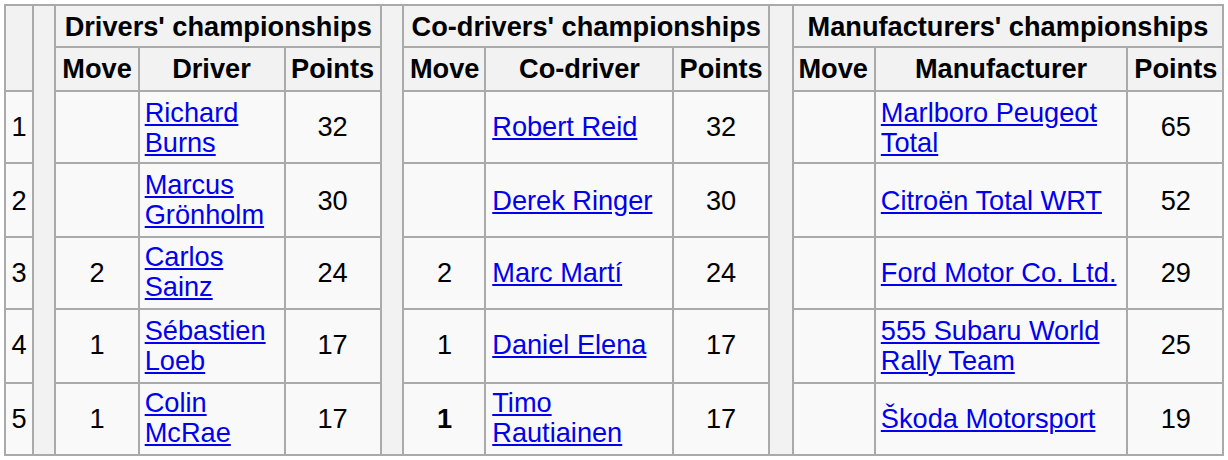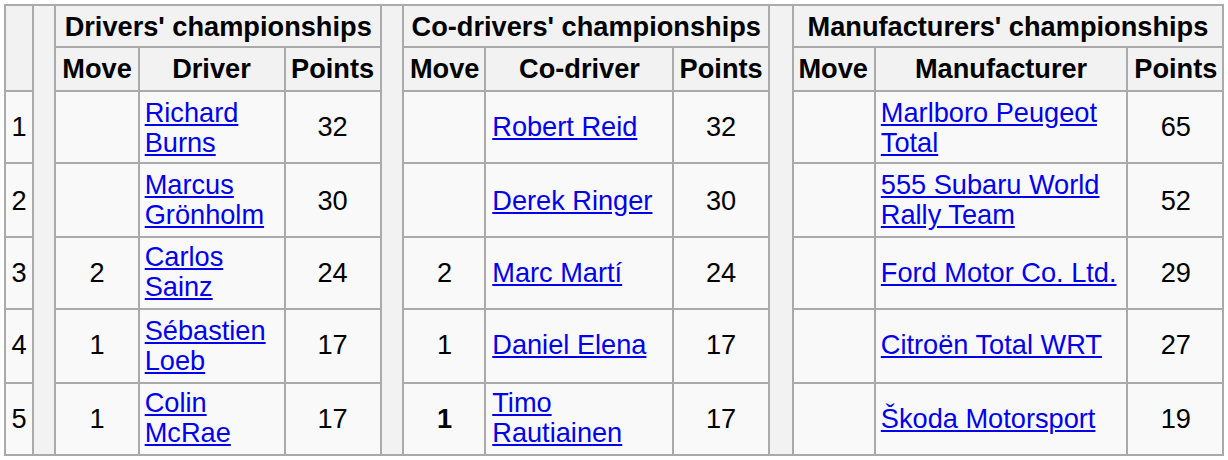Marcus Grönholm | Manufacturers' championships / Manufacturer: Citroën Total WRT -> 555 Subaru World Rally Team
Sébastien Loeb | Manufacturers' championships / Manufacturer: 555 Subaru World Rally Team -> Citroën Total WRT
Sébastien Loeb | Manufacturers' championships / Points: 25 -> 27
